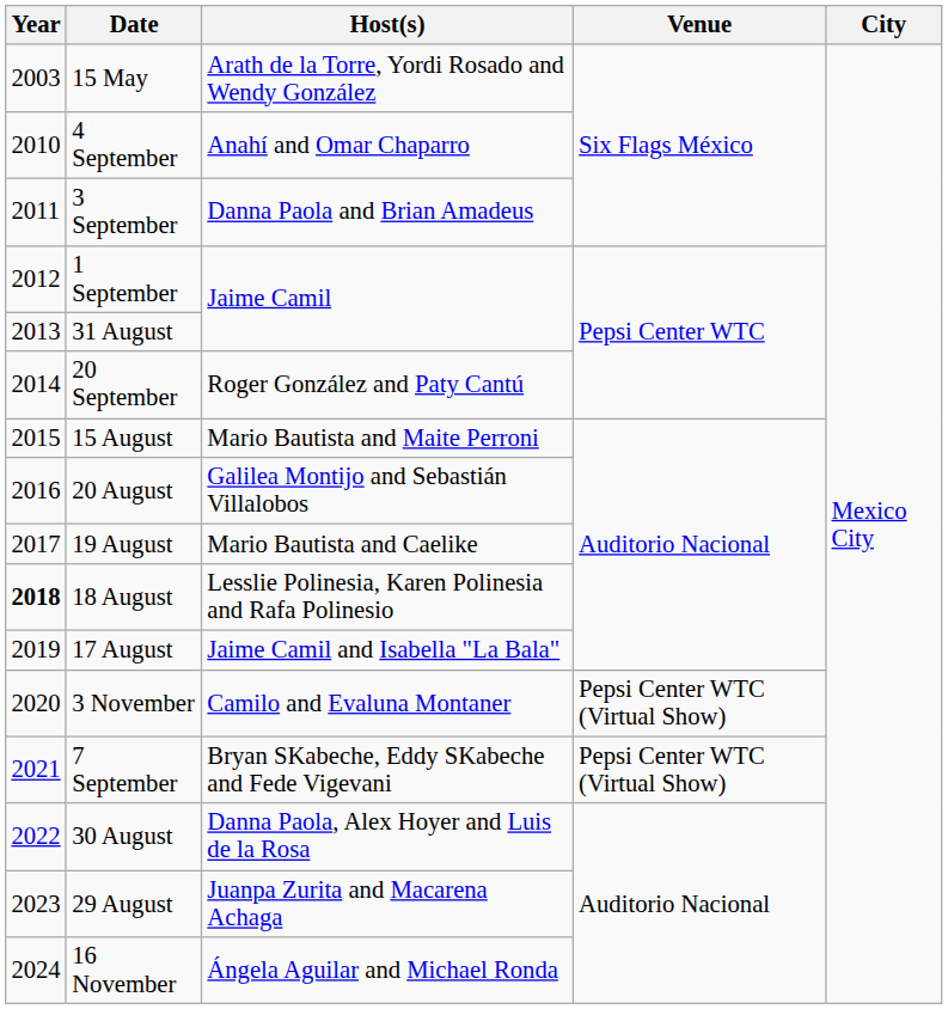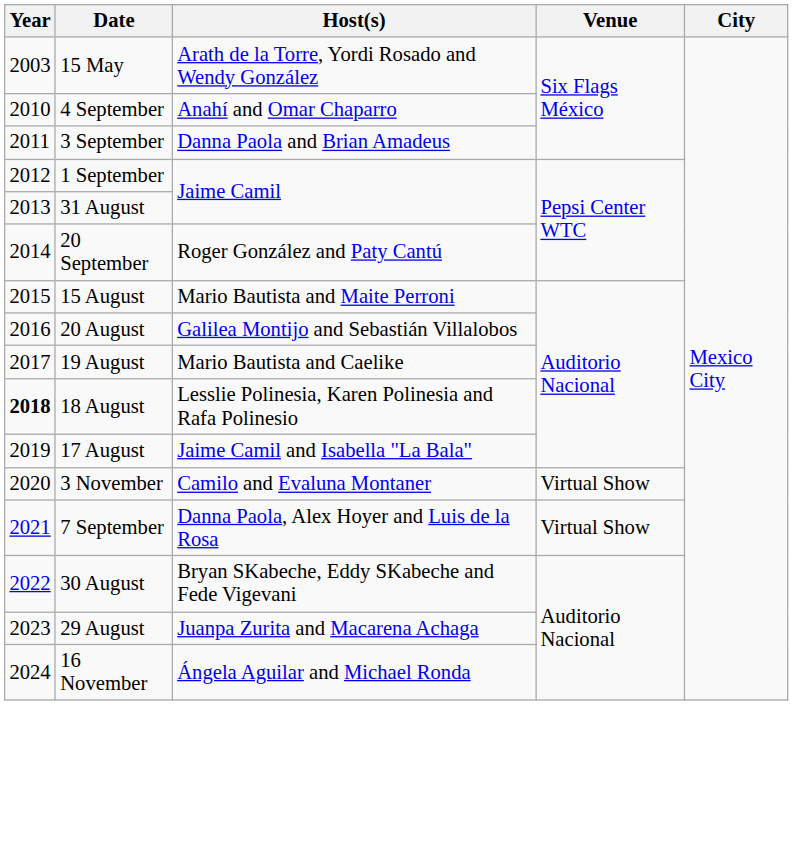3 November | Venue: Pepsi Center WTC (Virtual Show) -> Virtual Show
7 September | Host(s): Bryan SKabeche, Eddy SKabeche and Fede Vigevani -> Danna Paola, Alex Hoyer and Luis de la Rosa
7 September | Venue: Pepsi Center WTC (Virtual Show) -> Virtual Show
30 August | Host(s): Danna Paola, Alex Hoyer and Luis de la Rosa -> Bryan SKabeche, Eddy SKabeche and Fede Vigevani
